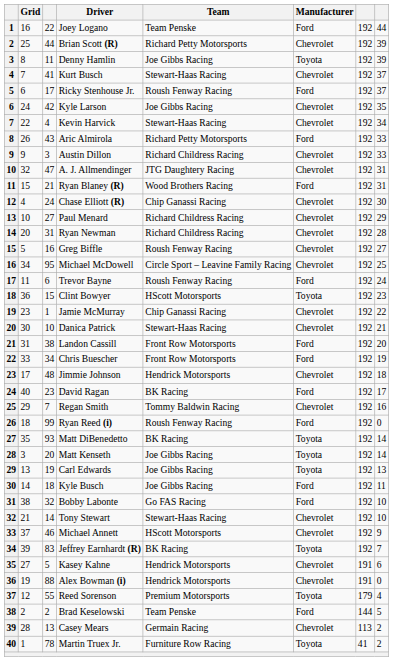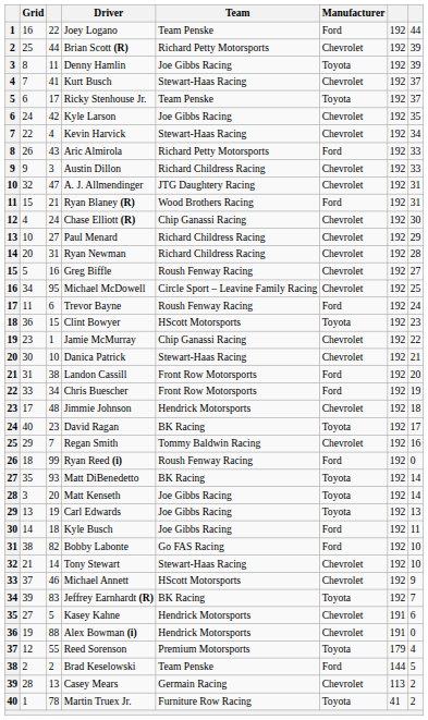Ricky Stenhouse Jr. | Team: Roush Fenway Racing -> Team Penske
Ricky Stenhouse Jr. | Manufacturer: Ford -> Toyota
David Ragan | Manufacturer: Ford -> Toyota
Bobby Labonte | column 3: 32 -> 82
